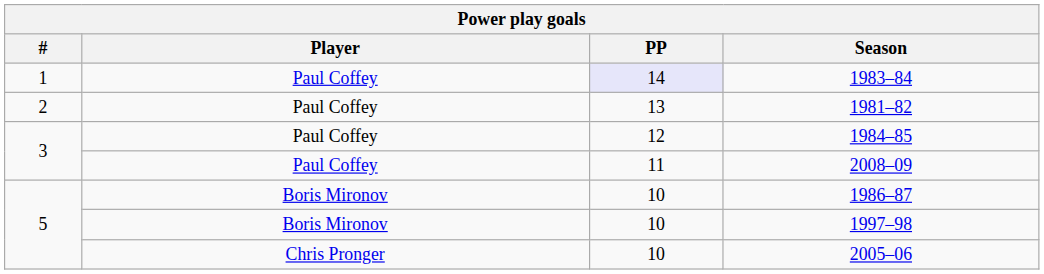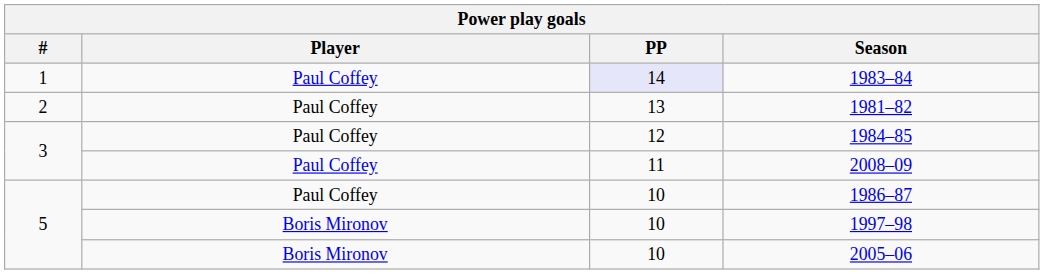1986–87 | Player: Boris Mironov -> Paul Coffey
2005–06 | Player: Chris Pronger -> Boris Mironov
